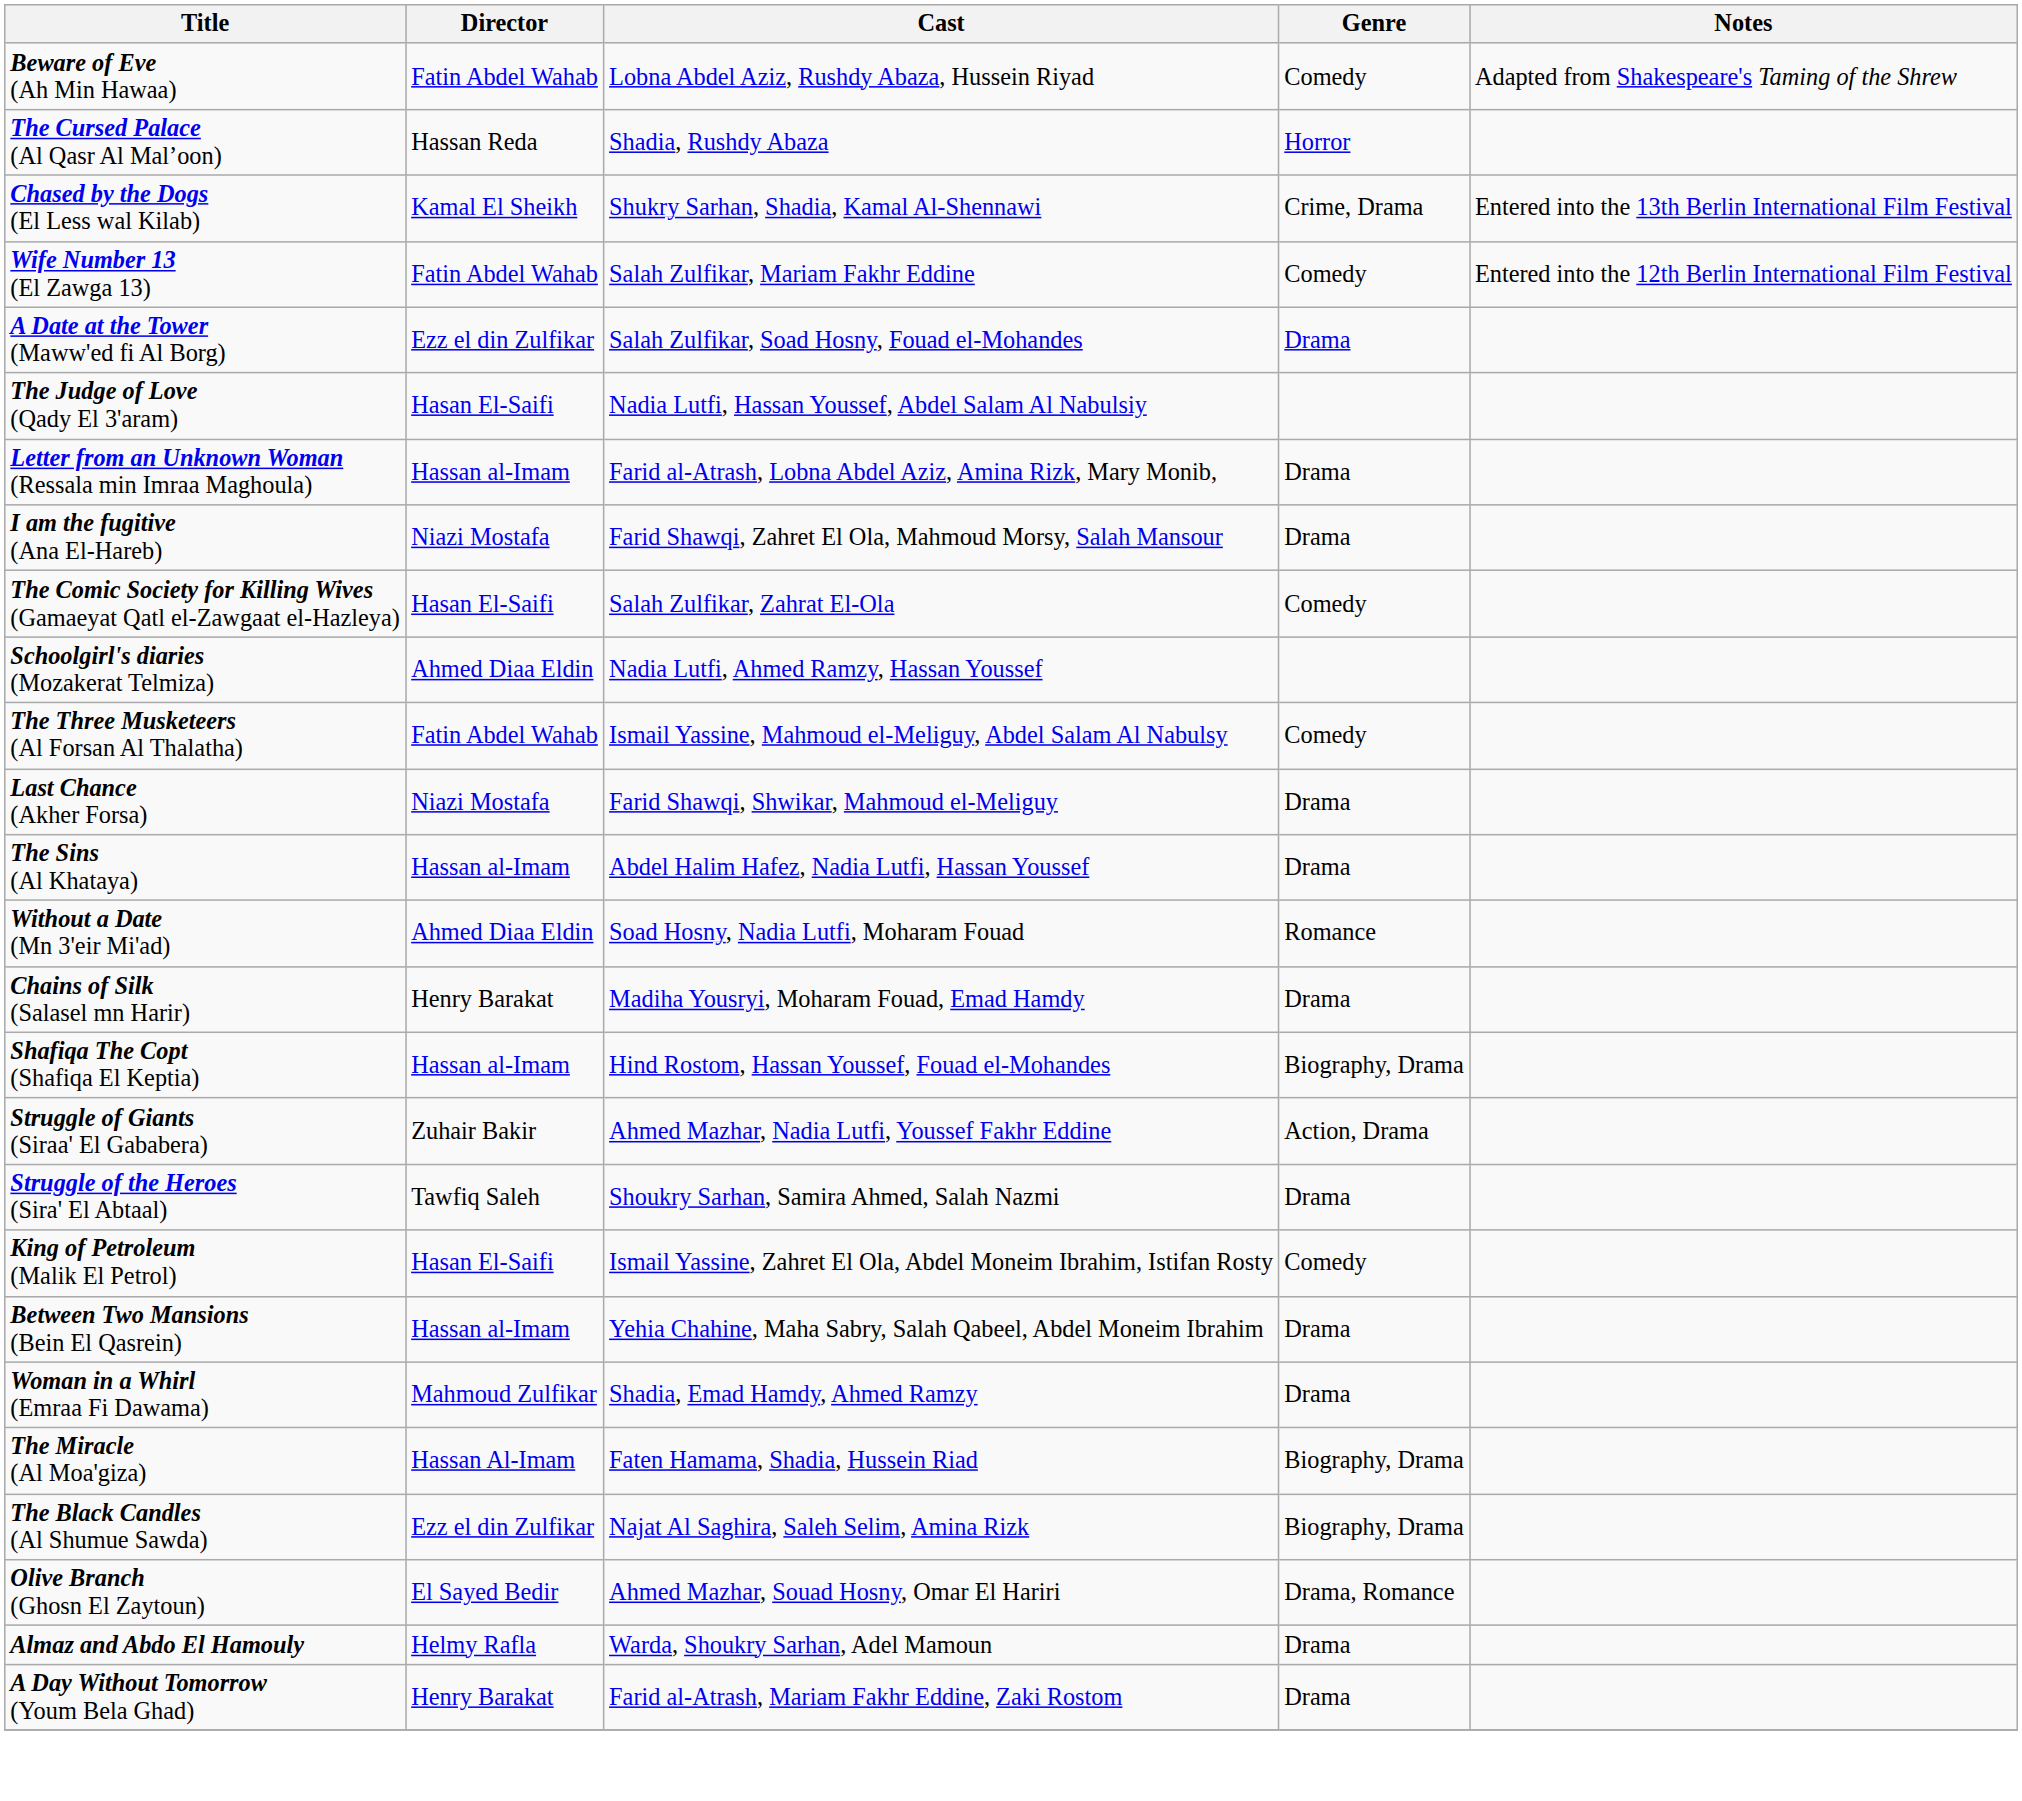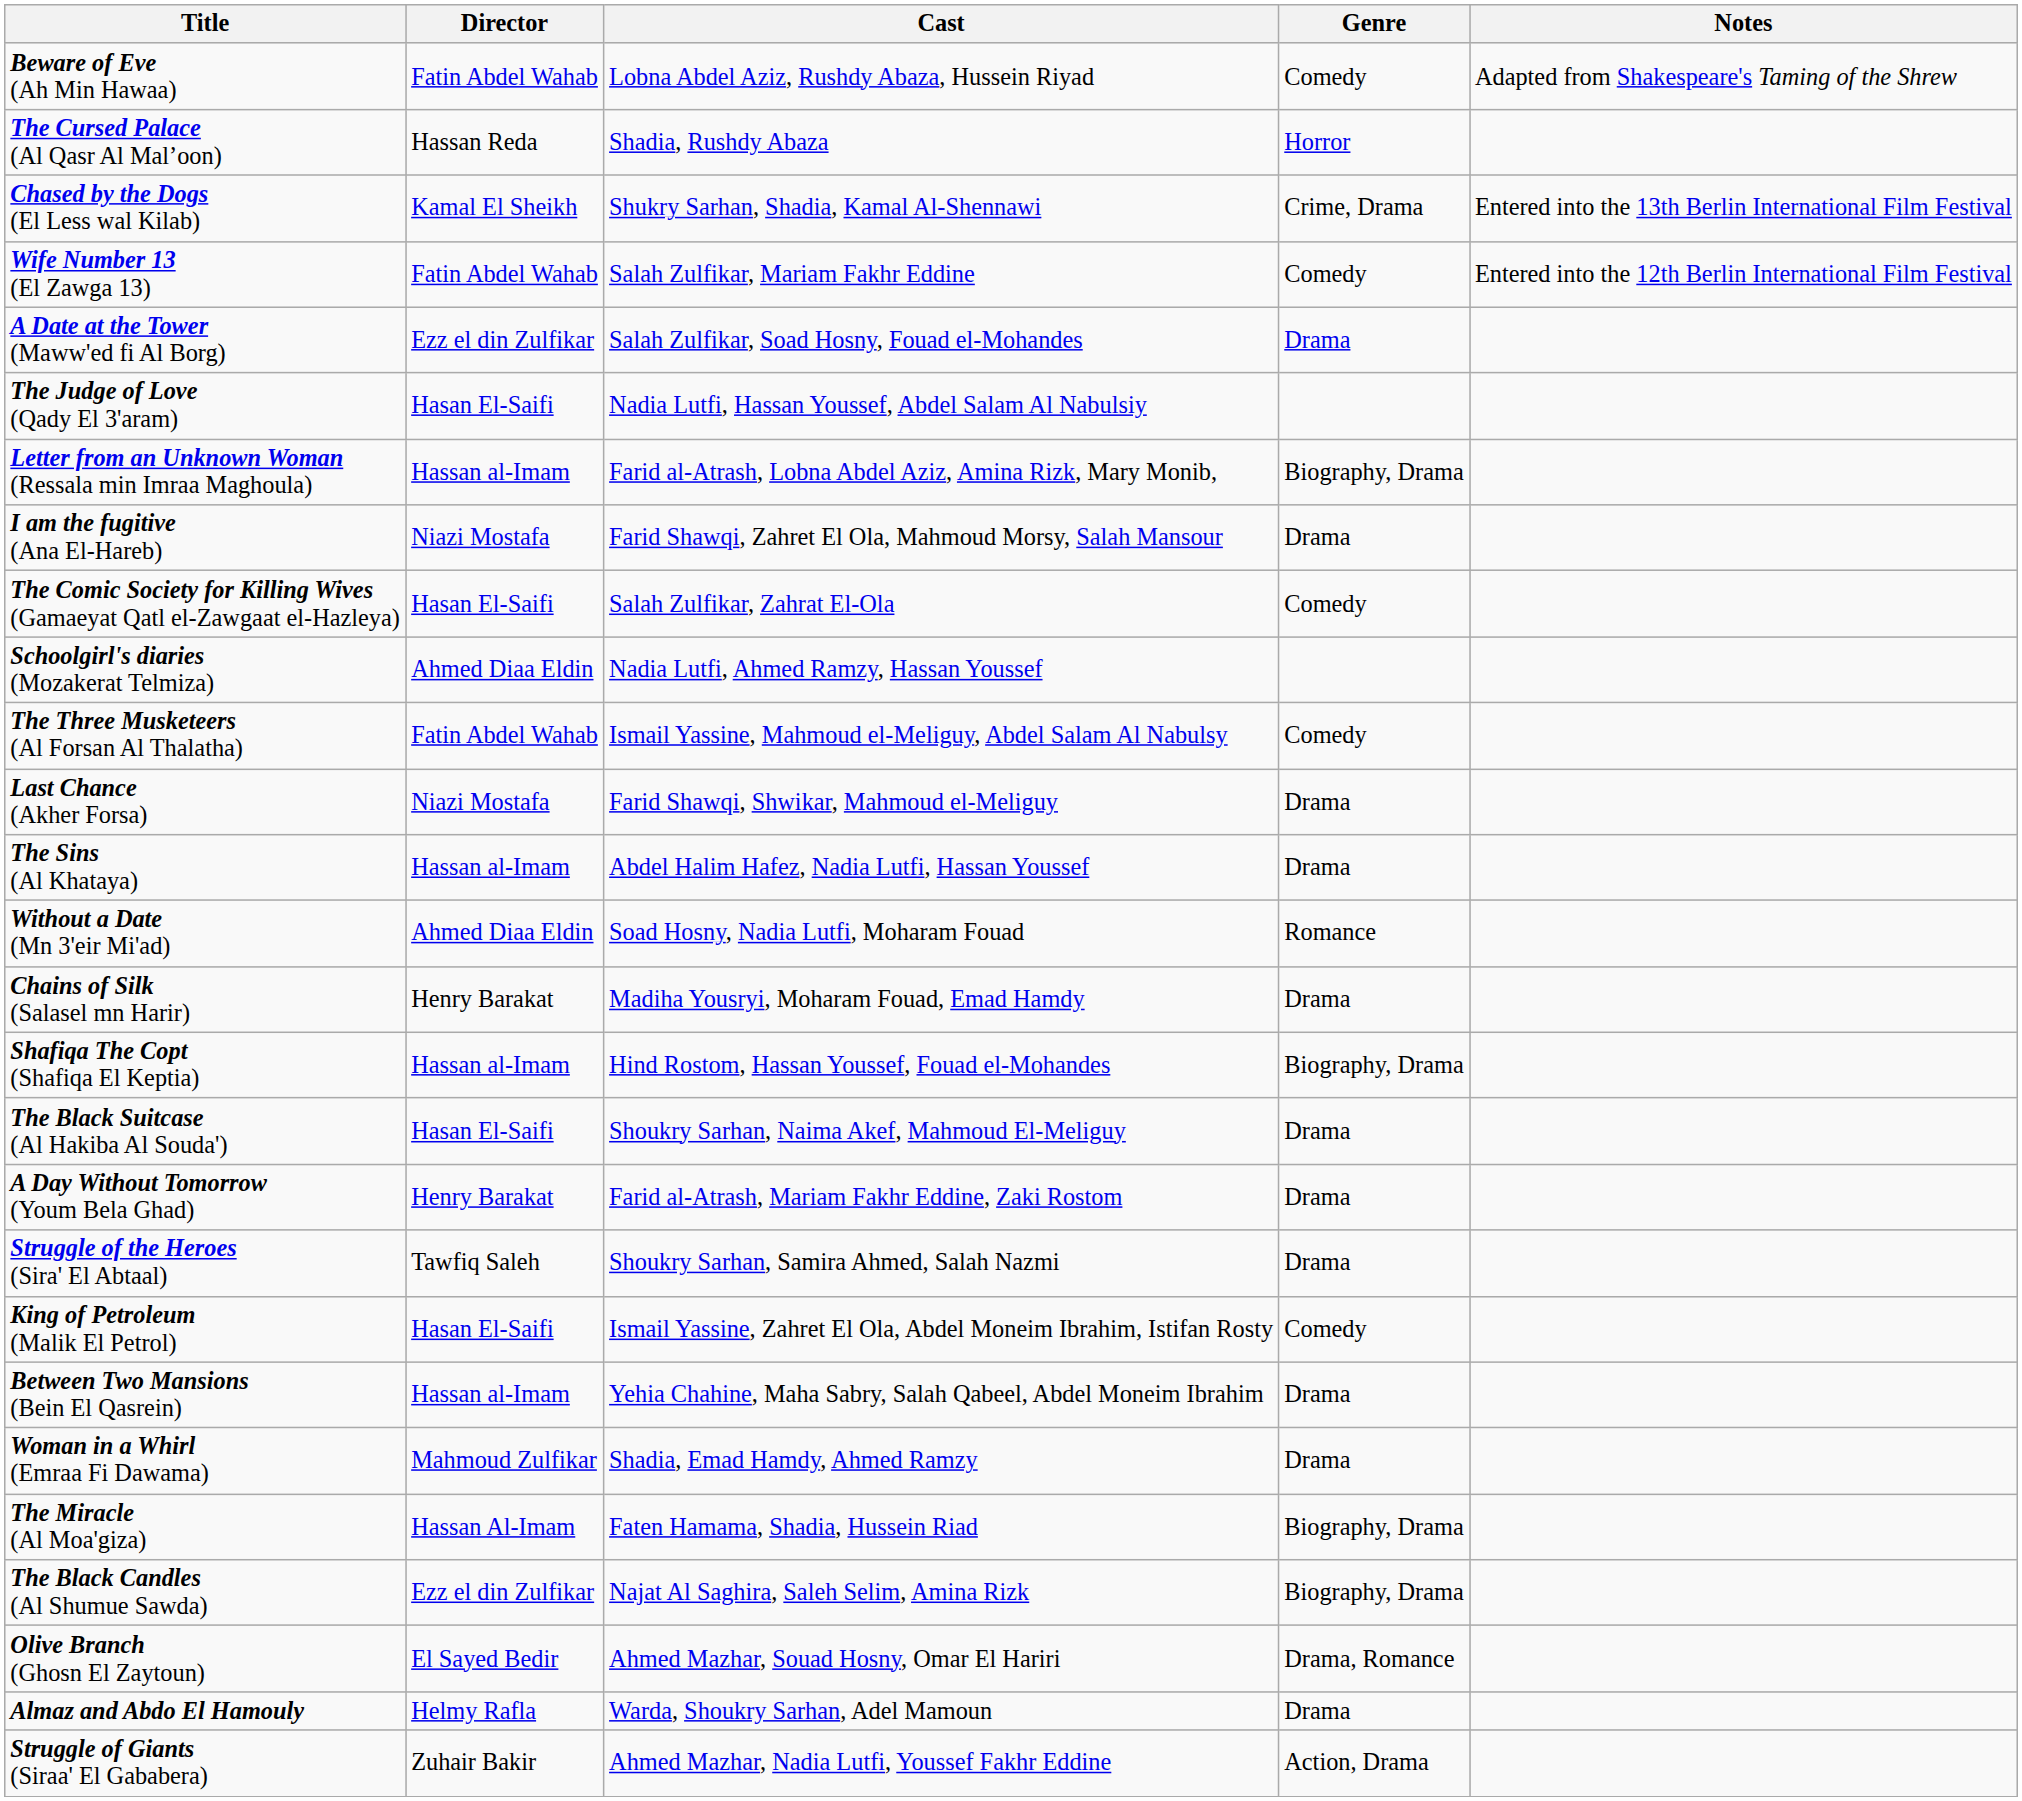Letter from an Unknown Woman (Ressala min Imraa Maghoula) | Genre: Drama -> Biography, Drama
+ row: The Black Suitcase (Al Hakiba Al Souda') | Hasan El-Saifi | Shoukry Sarhan, Naima Akef, Mahmoud El-Meliguy | Drama
rows swapped: Struggle of Giants (Siraa' El Gababera) <-> A Day Without Tomorrow (Youm Bela Ghad)
